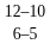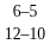rows swapped: 6–5 <-> 12–10
